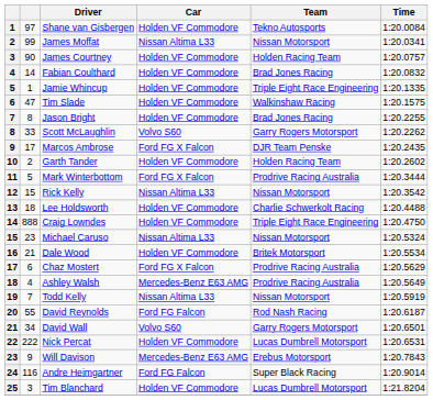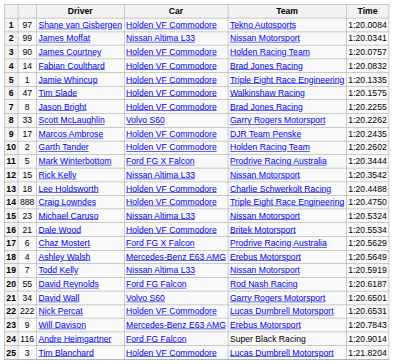Marcos Ambrose | Car: Ford FG X Falcon -> Holden VF Commodore
Ashley Walsh | Team: Prodrive Racing Australia -> Erebus Motorsport
